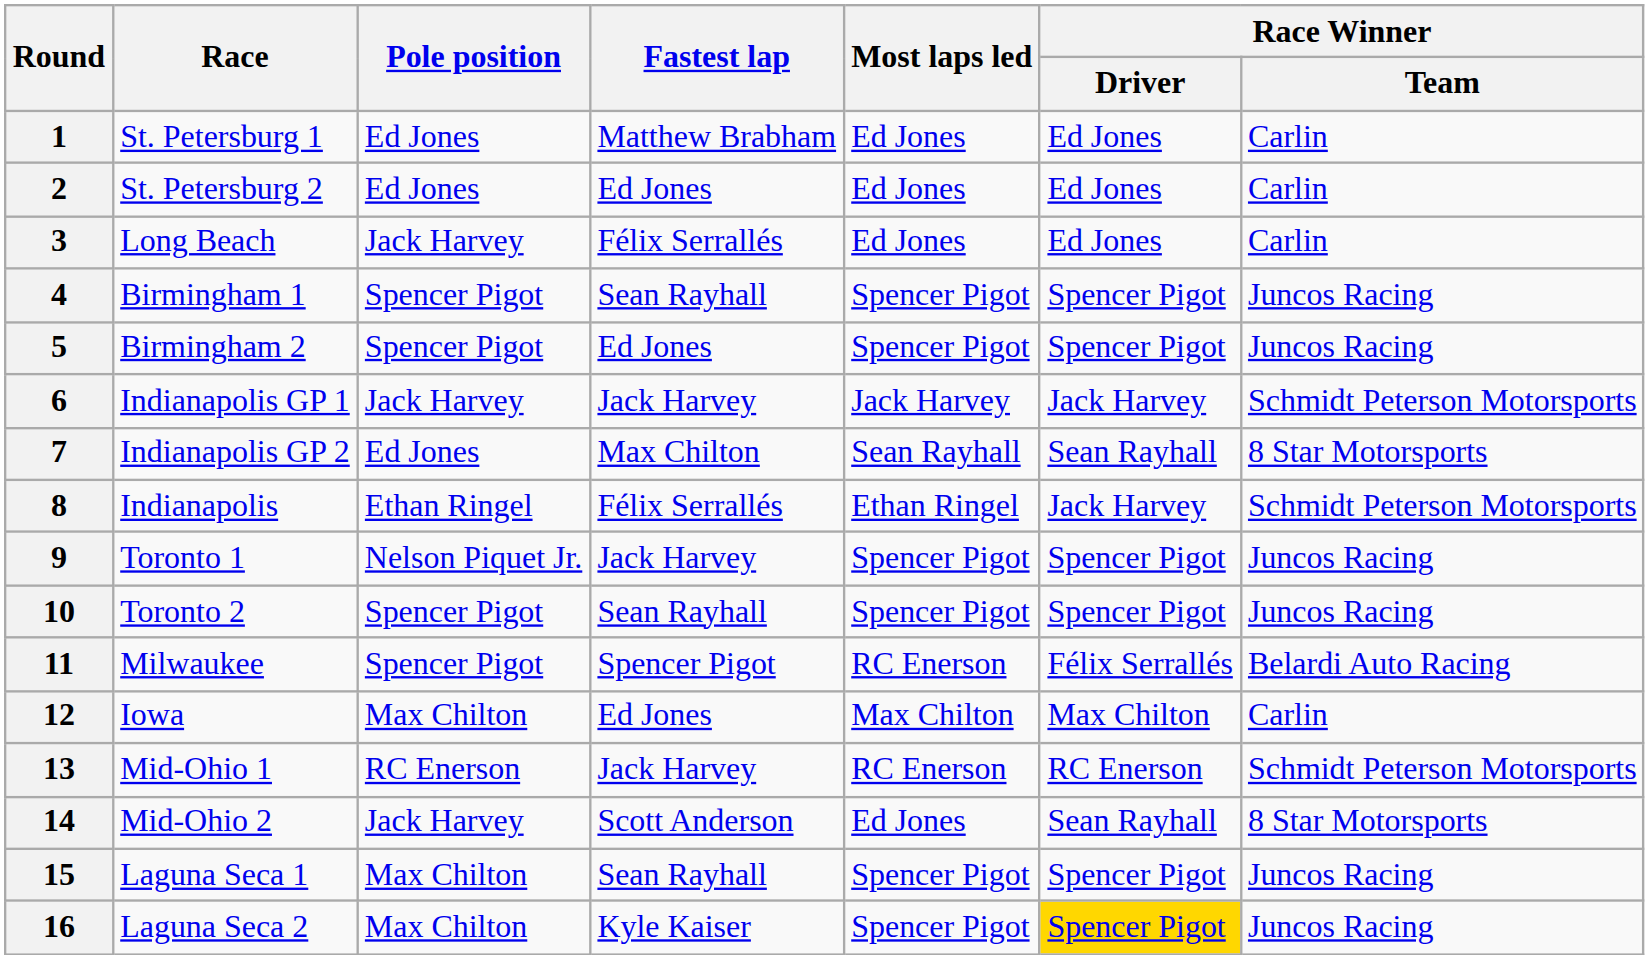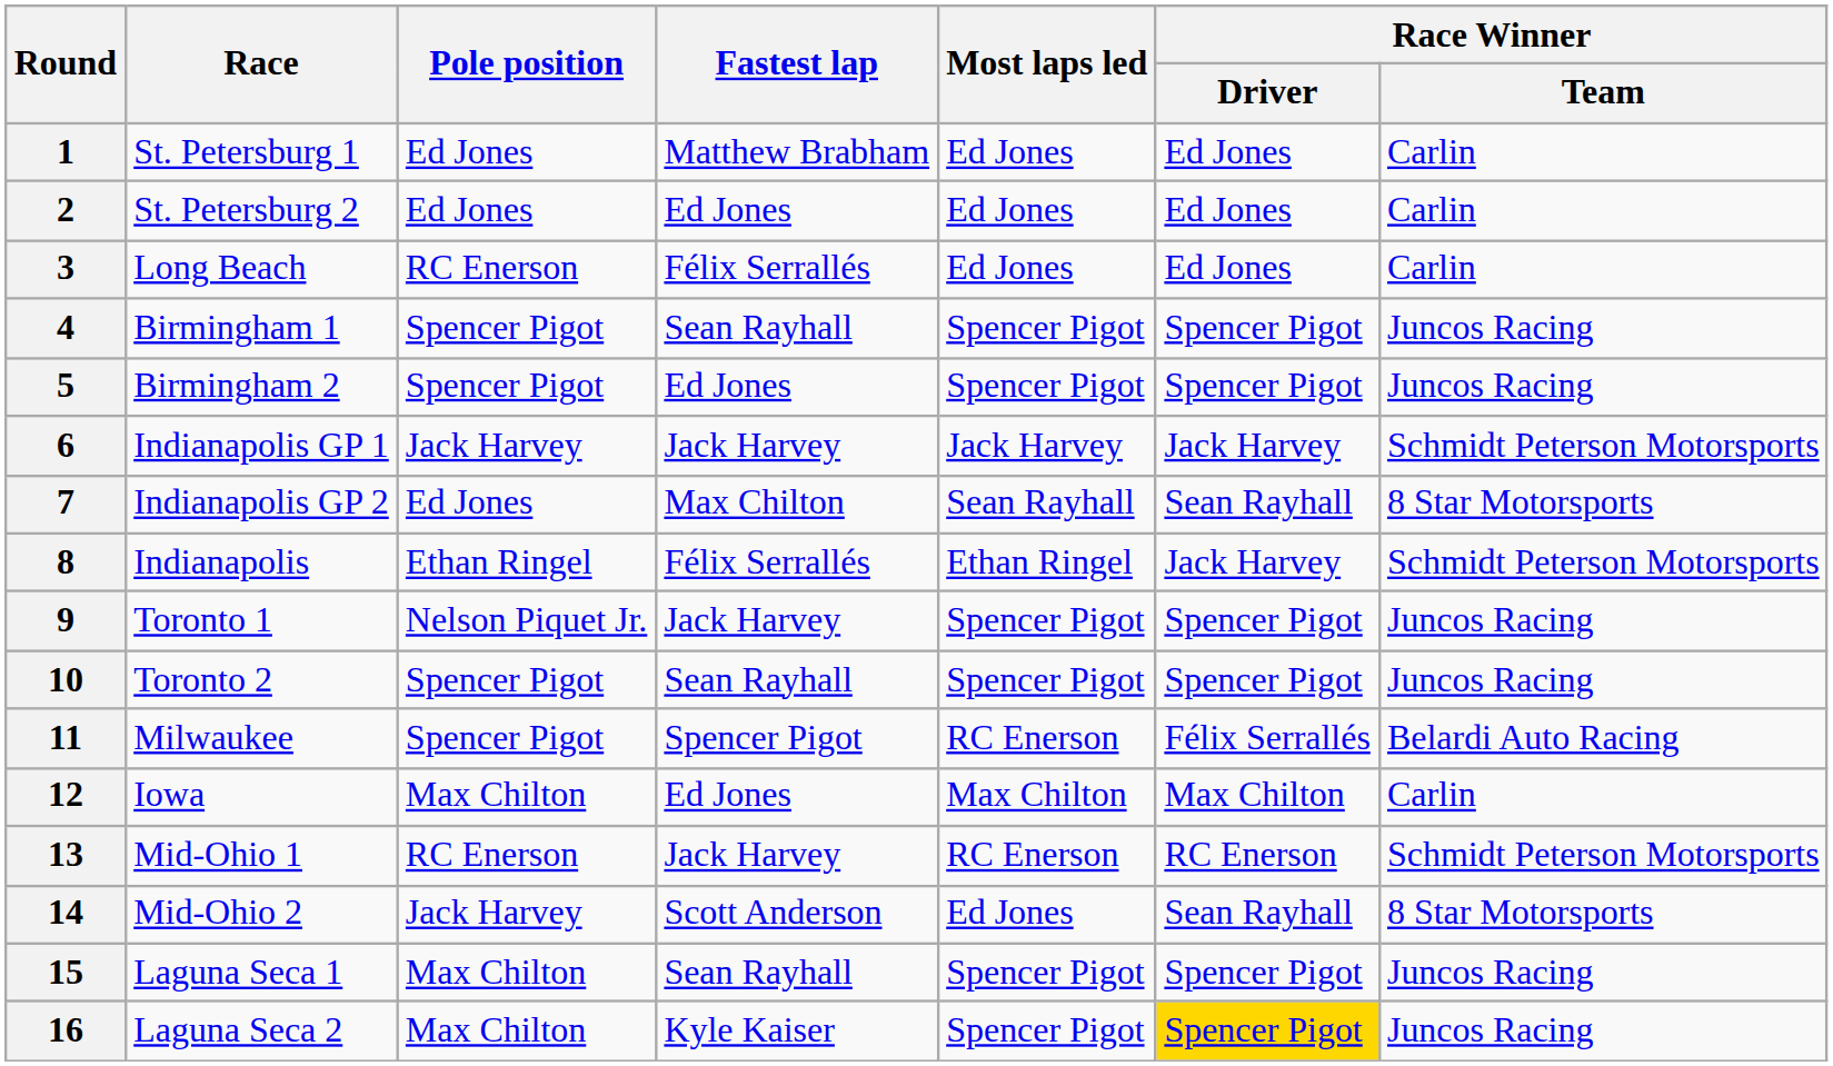3 | Pole position: Jack Harvey -> RC Enerson
